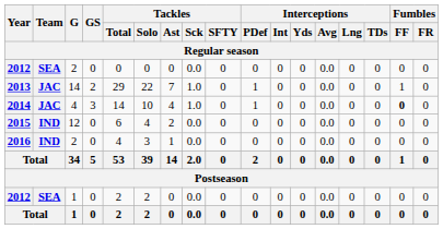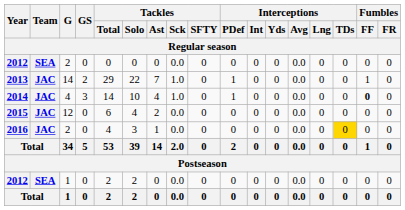2015 | Team: IND -> JAC
2016 | Team: IND -> JAC
2016 | Interceptions / TDs: no background -> gold background
